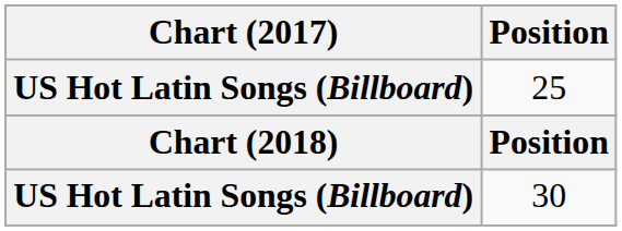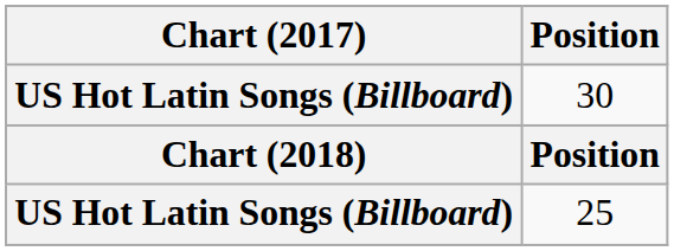rows swapped: 30 <-> 25
